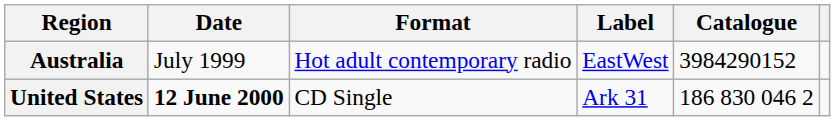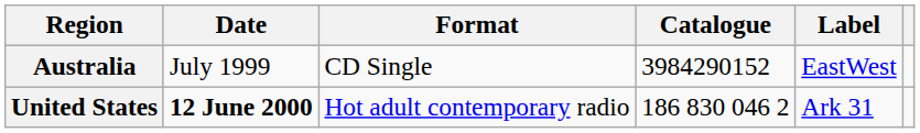columns swapped: Label <-> Catalogue
Australia | Format: Hot adult contemporary radio -> CD Single
United States | Format: CD Single -> Hot adult contemporary radio
